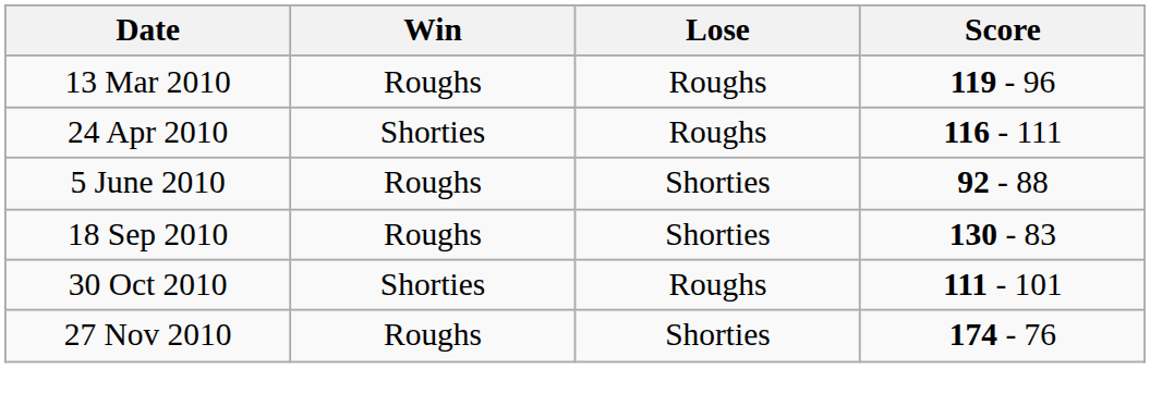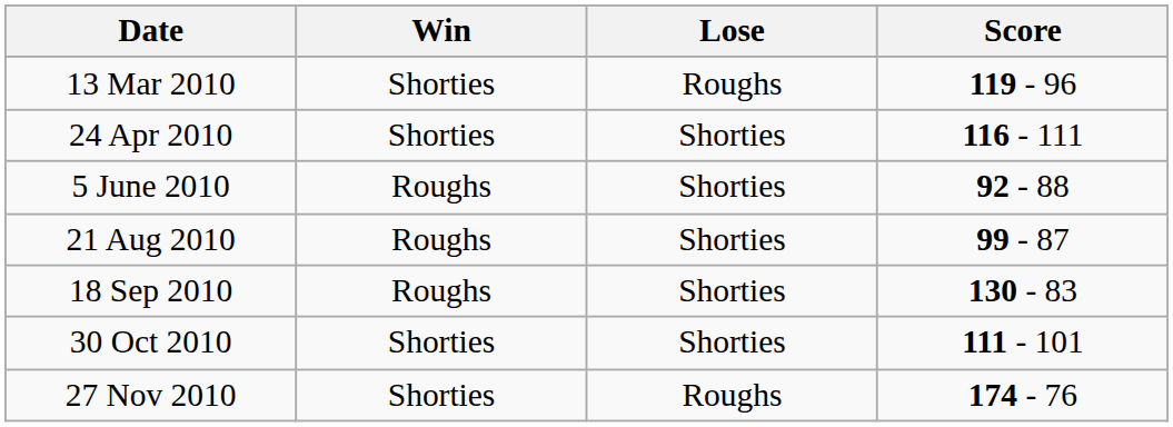13 Mar 2010 | Win: Roughs -> Shorties
24 Apr 2010 | Lose: Roughs -> Shorties
+ row: 21 Aug 2010 | Roughs | Shorties | 99 - 87
30 Oct 2010 | Lose: Roughs -> Shorties
27 Nov 2010 | Win: Roughs -> Shorties
27 Nov 2010 | Lose: Shorties -> Roughs
